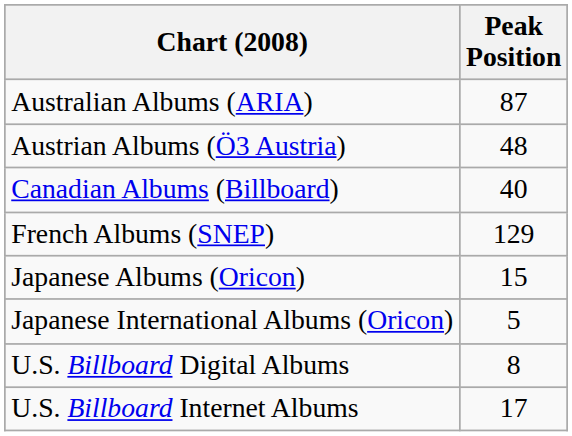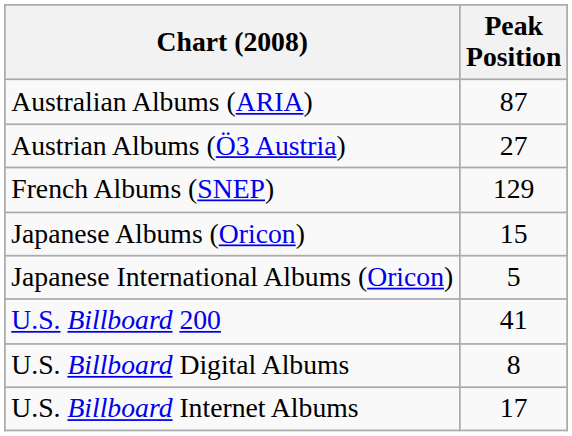Austrian Albums (Ö3 Austria) | Peak Position: 48 -> 27
- row: Canadian Albums (Billboard) | 40
+ row: U.S. Billboard 200 | 41
